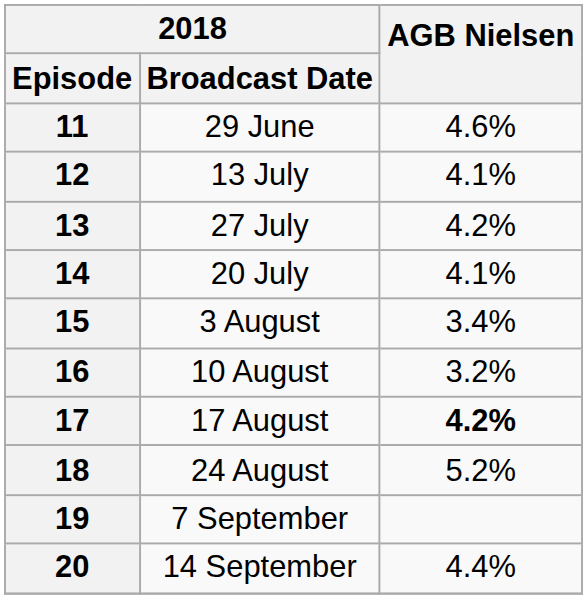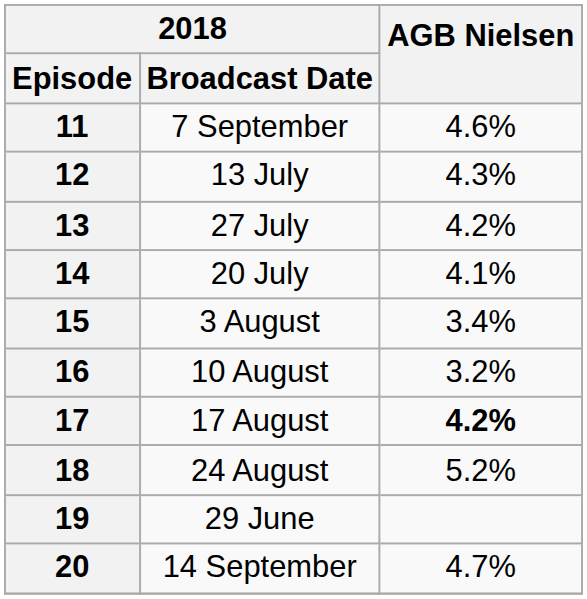11 | 2018 / Broadcast Date: 29 June -> 7 September
12 | AGB Nielsen: 4.1% -> 4.3%
19 | 2018 / Broadcast Date: 7 September -> 29 June
20 | AGB Nielsen: 4.4% -> 4.7%
